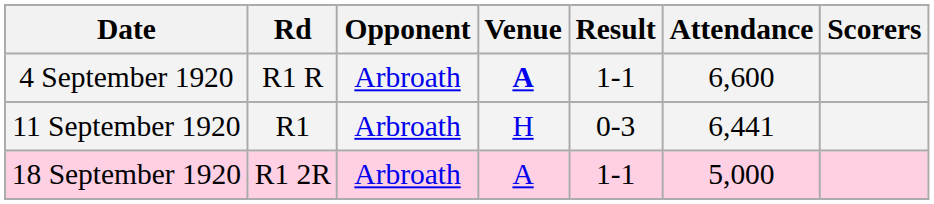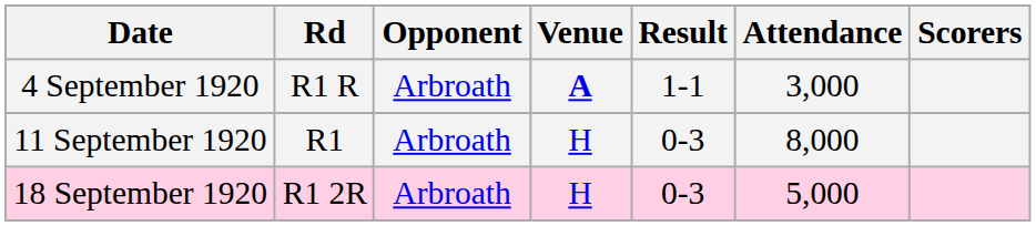4 September 1920 | Attendance: 6,600 -> 3,000
11 September 1920 | Attendance: 6,441 -> 8,000
18 September 1920 | Venue: A -> H
18 September 1920 | Result: 1-1 -> 0-3
